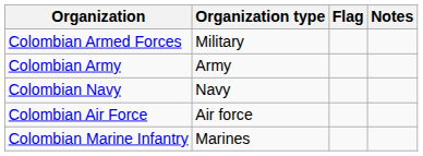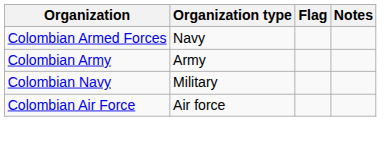Colombian Armed Forces | Organization type: Military -> Navy
Colombian Navy | Organization type: Navy -> Military
- row: Colombian Marine Infantry | Marines
